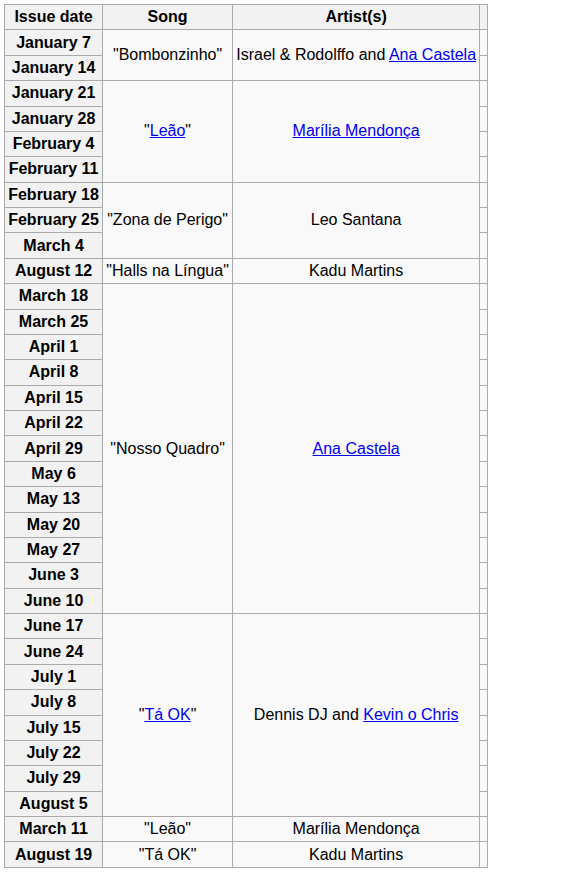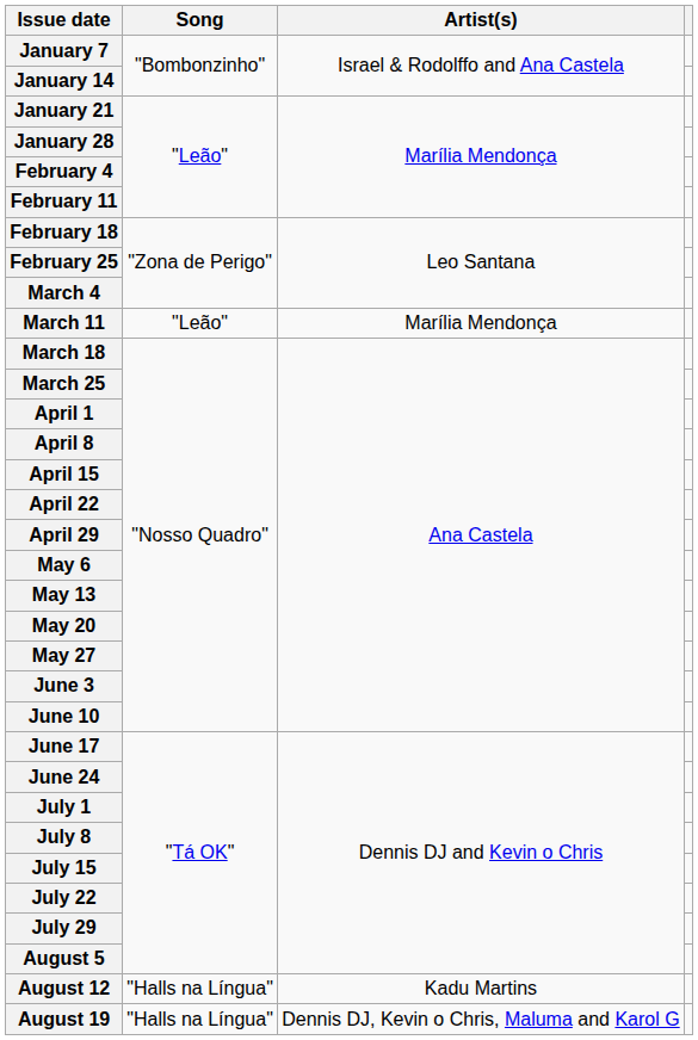rows swapped: March 11 <-> August 12
August 19 | Song: "Tá OK" -> "Halls na Língua"
August 19 | Artist(s): Kadu Martins -> Dennis DJ, Kevin o Chris, Maluma and Karol G
